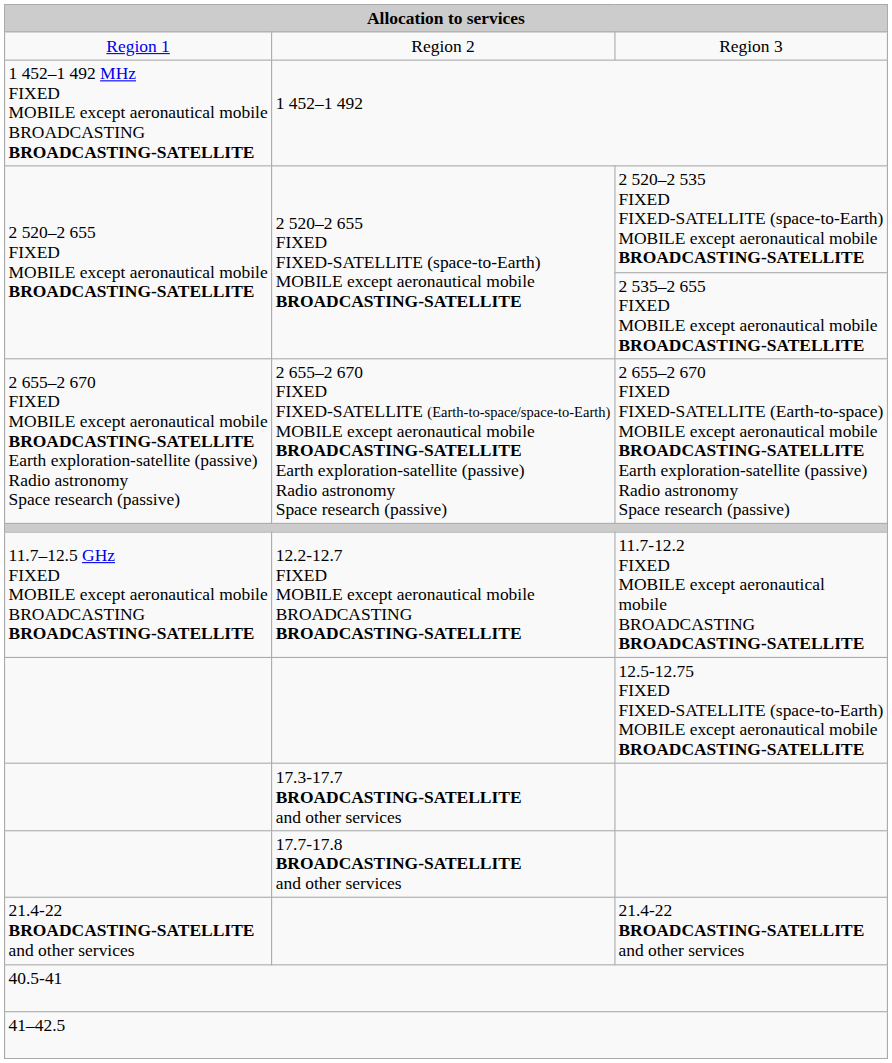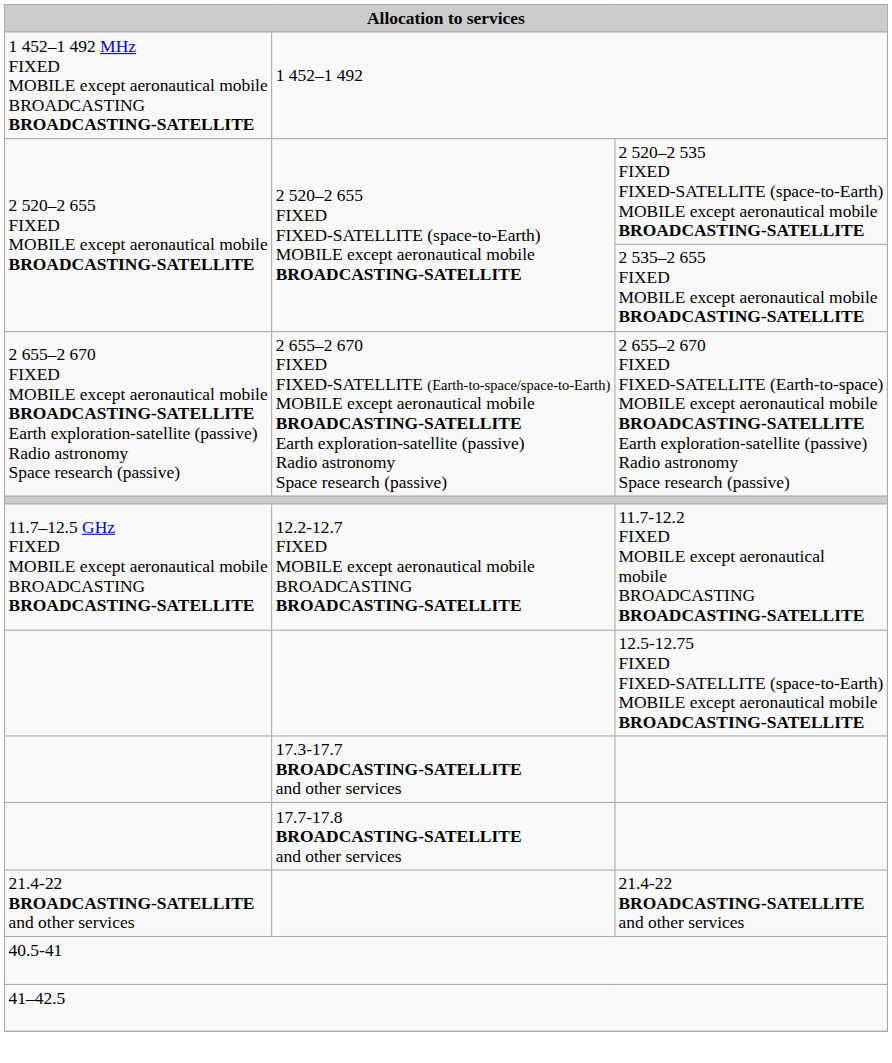- row: Region 1 | Region 2 | Region 3
